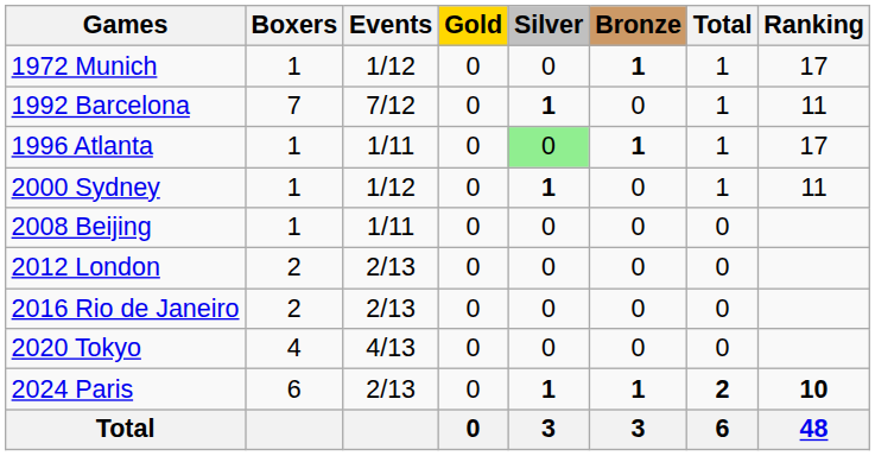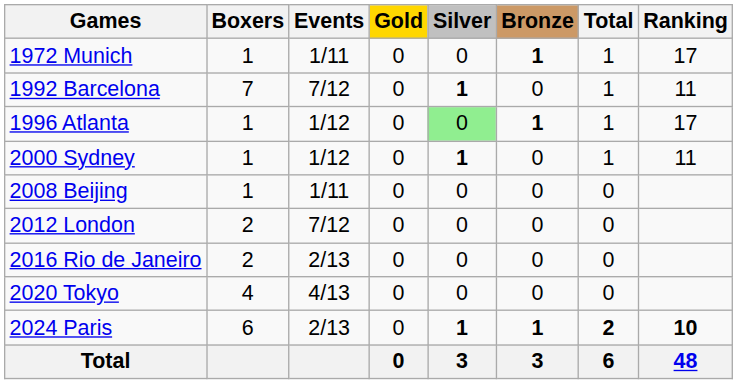1972 Munich | Events: 1/12 -> 1/11
1996 Atlanta | Events: 1/11 -> 1/12
2012 London | Events: 2/13 -> 7/12
